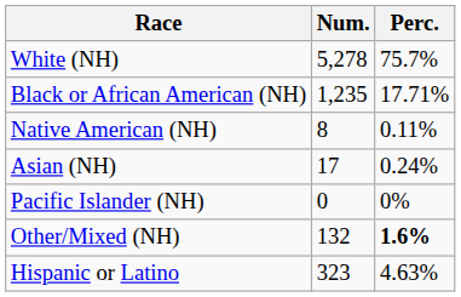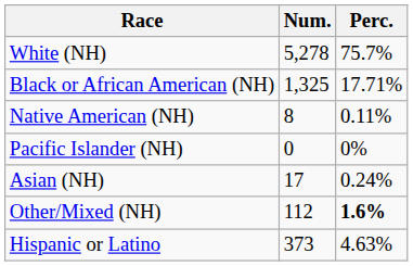Black or African American (NH) | Num.: 1,235 -> 1,325
rows swapped: Asian (NH) <-> Pacific Islander (NH)
Other/Mixed (NH) | Num.: 132 -> 112
Hispanic or Latino | Num.: 323 -> 373
